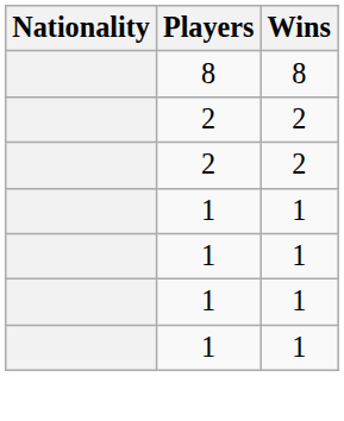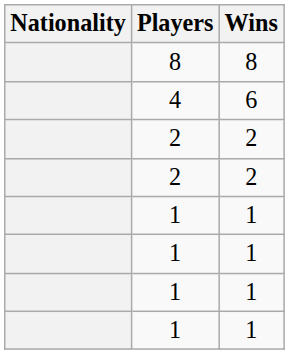+ row: 4 | 6
